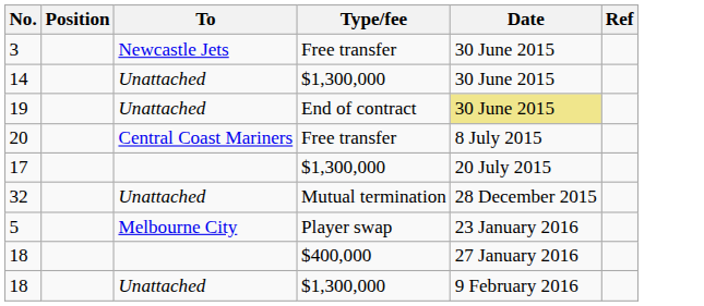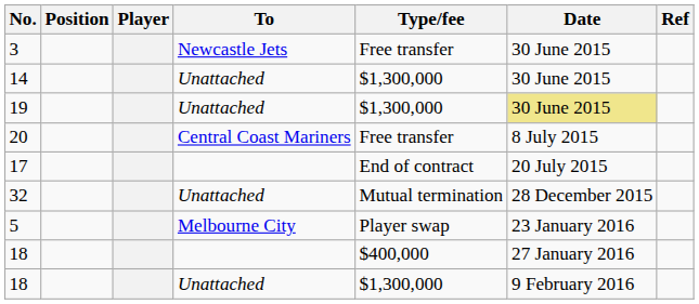+ column: Player
19 | Type/fee: End of contract -> $1,300,000
17 | Type/fee: $1,300,000 -> End of contract
